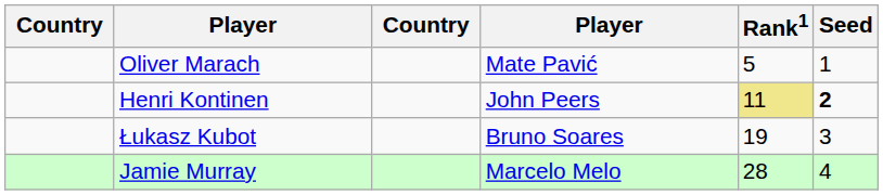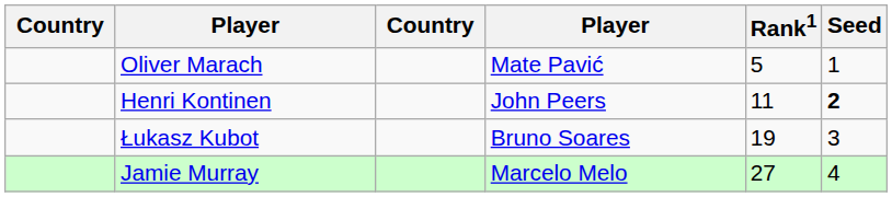Henri Kontinen | Rank1: khaki background -> no background
Jamie Murray | Rank1: 28 -> 27
